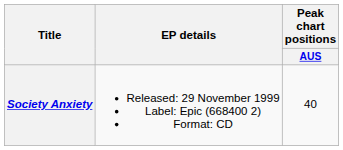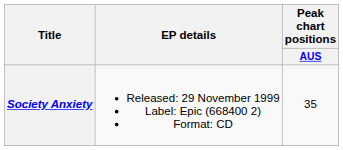Society Anxiety | Peak chart positions / AUS: 40 -> 35
